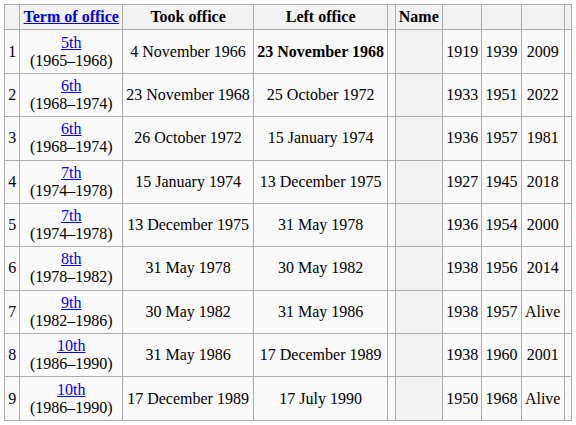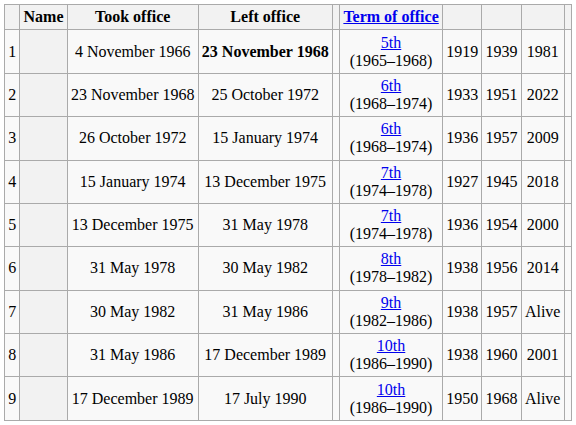columns swapped: Name <-> Term of office
4 November 1966 | column 9: 2009 -> 1981
26 October 1972 | column 9: 1981 -> 2009
